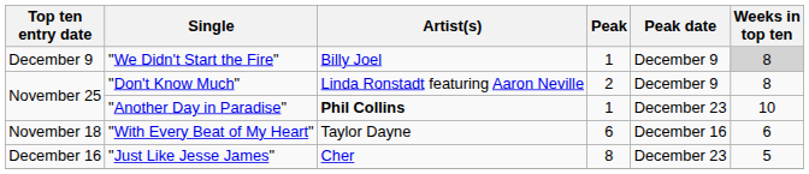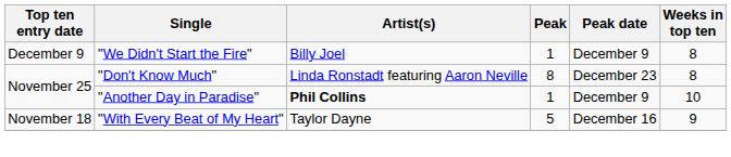"We Didn't Start the Fire" | Weeks in top ten: lightgrey background -> no background
"Don't Know Much" | Peak: 2 -> 8
"Don't Know Much" | Peak date: December 9 -> December 23
"Another Day in Paradise" | Peak date: December 23 -> December 9
"With Every Beat of My Heart" | Peak: 6 -> 5
"With Every Beat of My Heart" | Weeks in top ten: 6 -> 9
- row: December 16 | "Just Like Jesse James" | Cher | 8 | December 23 | 5
